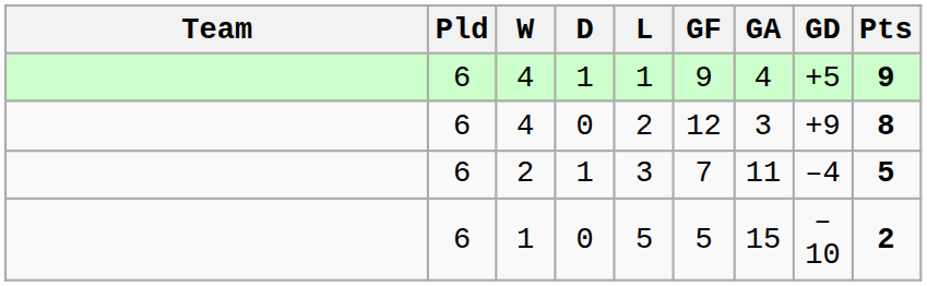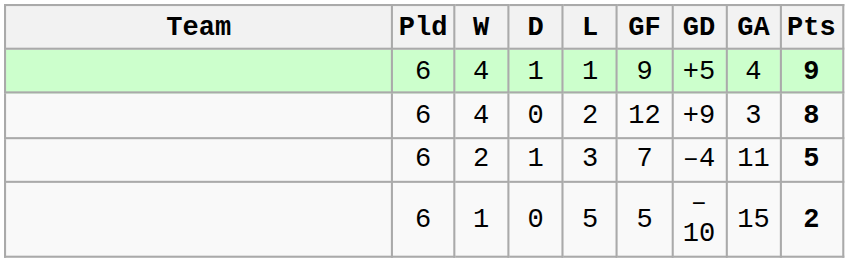columns swapped: GA <-> GD
